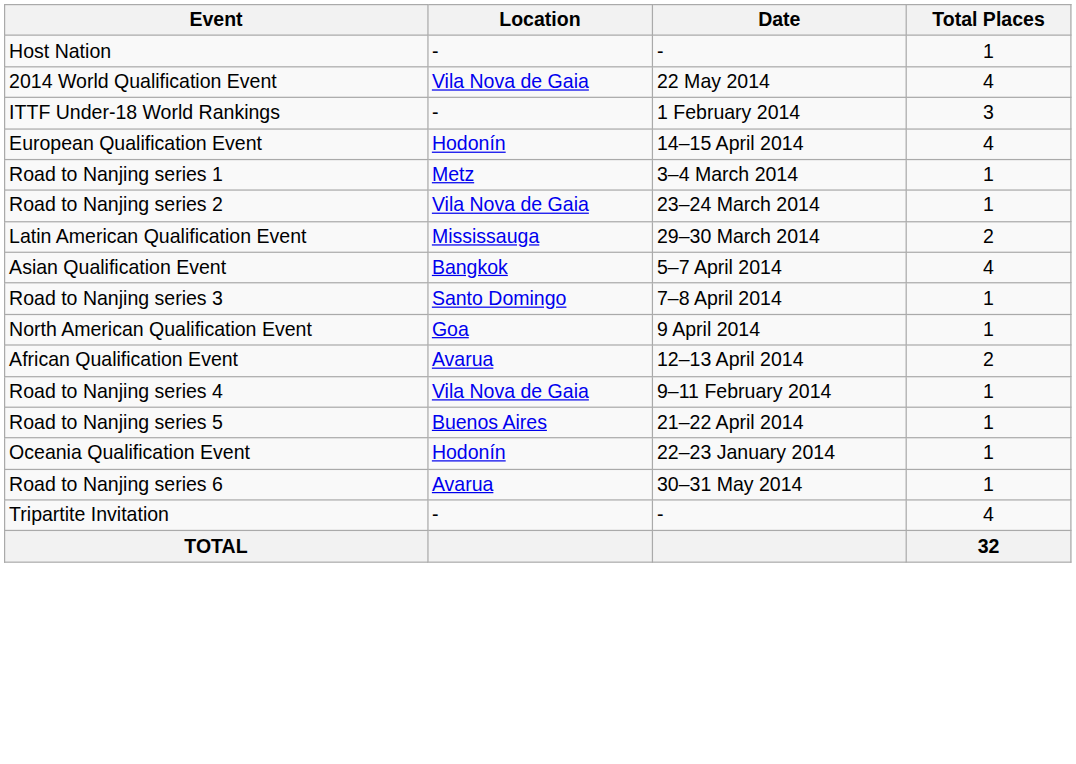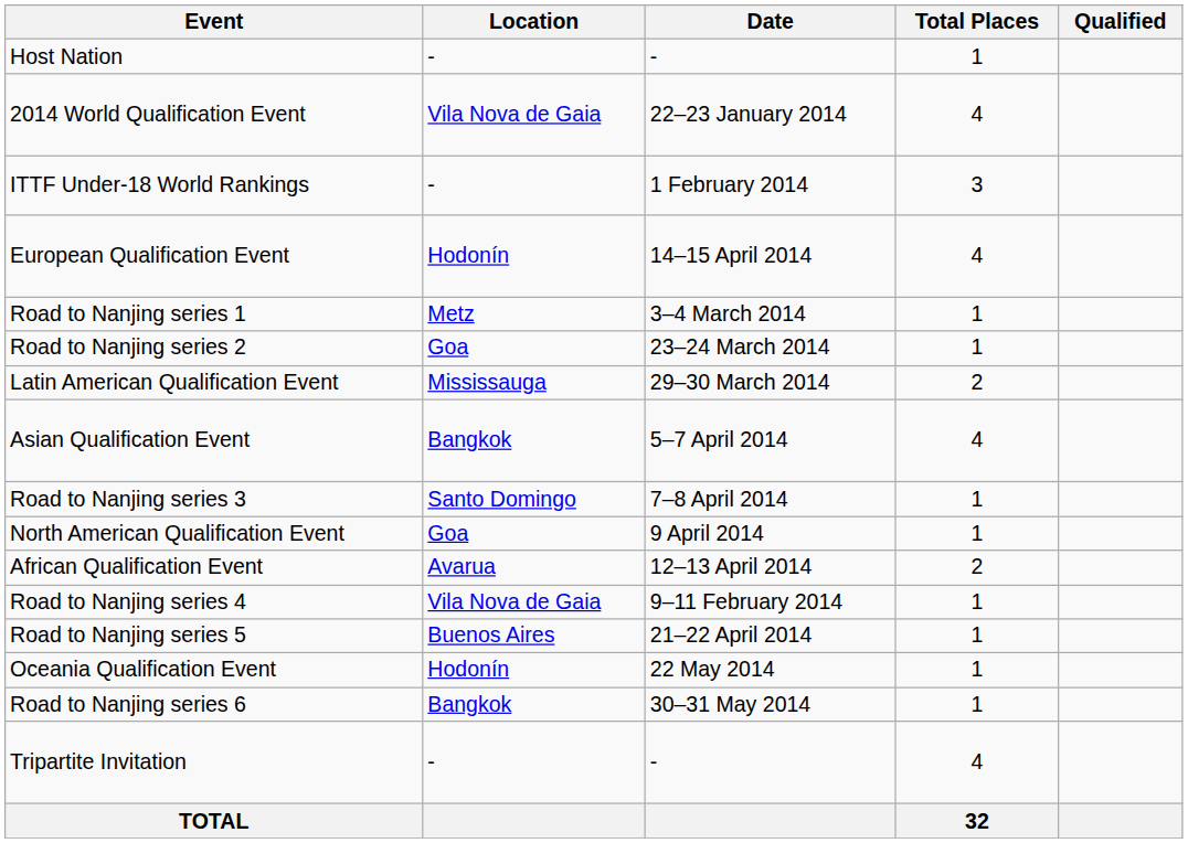+ column: Qualified
2014 World Qualification Event | Date: 22 May 2014 -> 22–23 January 2014
Road to Nanjing series 2 | Location: Vila Nova de Gaia -> Goa
Oceania Qualification Event | Date: 22–23 January 2014 -> 22 May 2014
Road to Nanjing series 6 | Location: Avarua -> Bangkok
